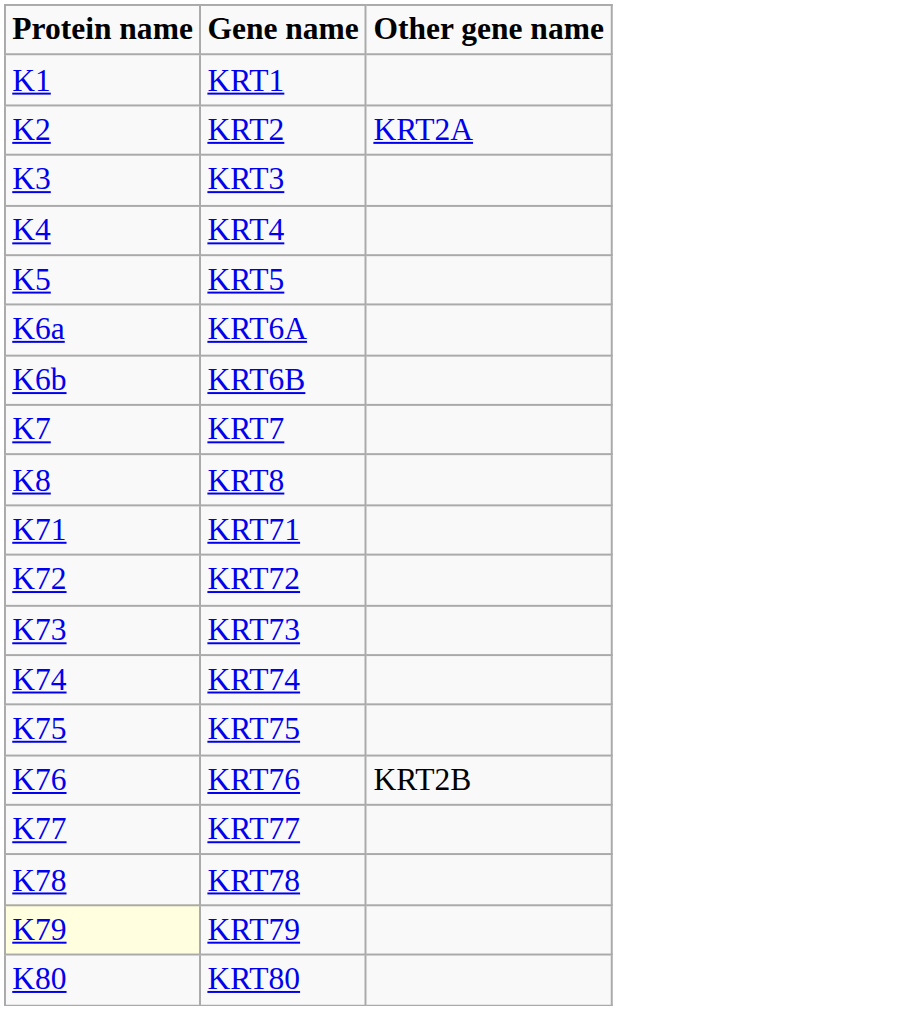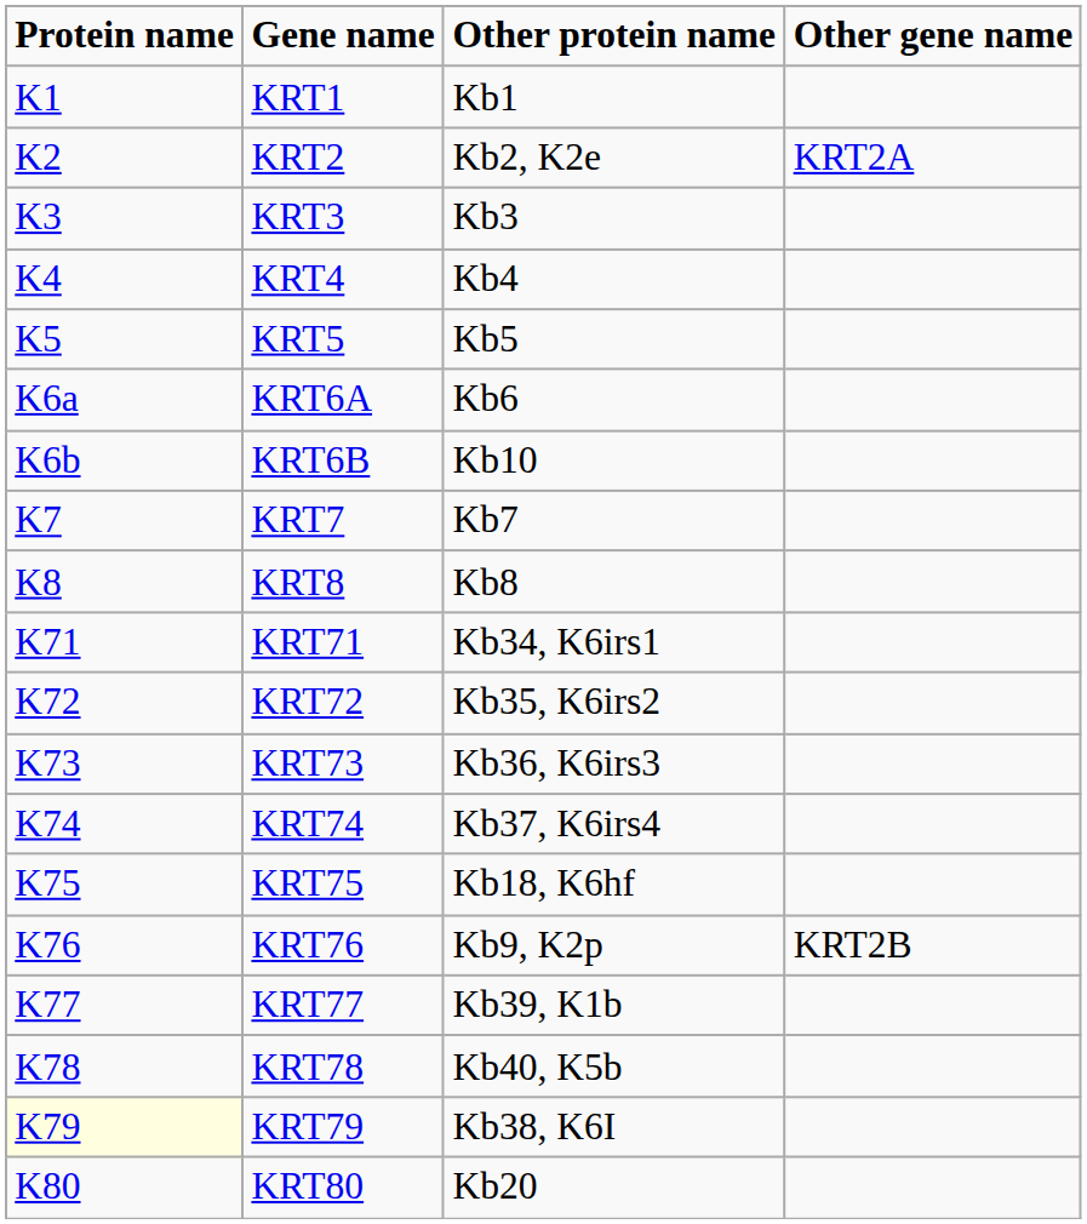+ column: Other protein name | Kb1 | Kb2, K2e | Kb3 | Kb4 | Kb5 | Kb6 | Kb10 | Kb7 | Kb8 | Kb34, K6irs1 | Kb35, K6irs2 | Kb36, K6irs3 | Kb37, K6irs4 | Kb18, K6hf | Kb9, K2p | Kb39, K1b | Kb40, K5b | Kb38, K6I | Kb20
